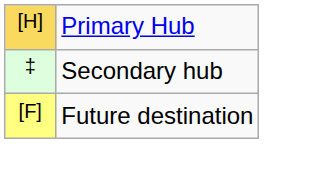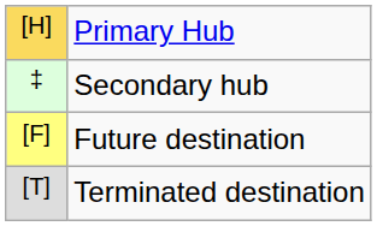+ row: [T] | Terminated destination
